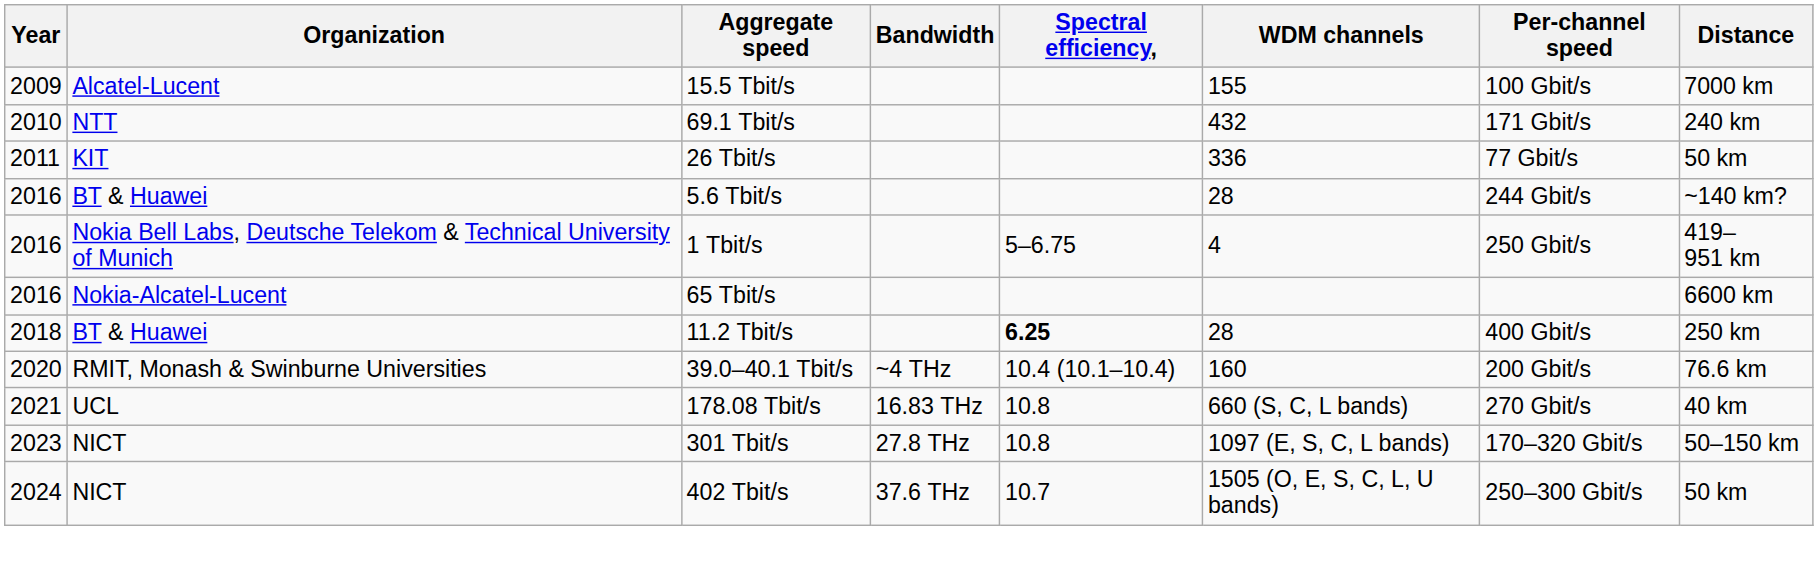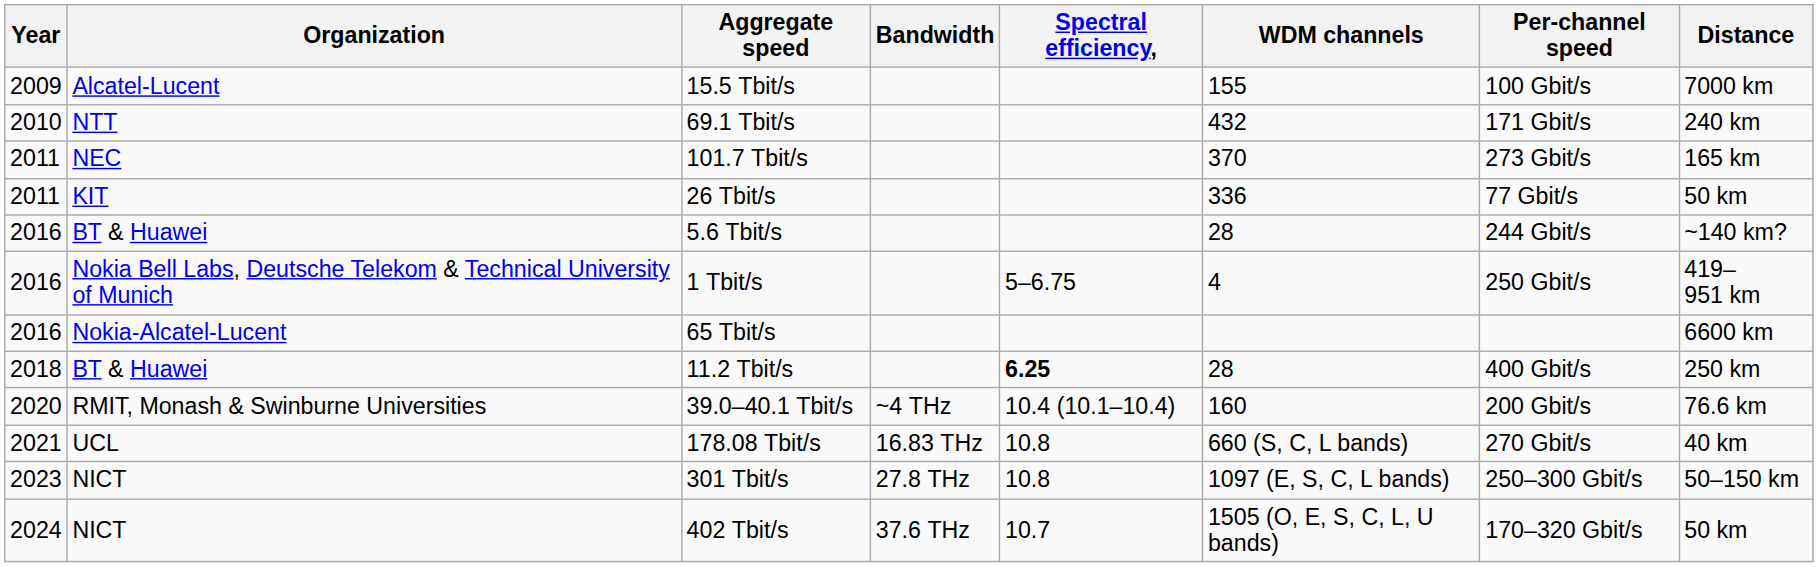+ row: 2011 | NEC | 101.7 Tbit/s | 370 | 273 Gbit/s | 165 km
301 Tbit/s | Per-channel speed: 170–320 Gbit/s -> 250–300 Gbit/s
402 Tbit/s | Per-channel speed: 250–300 Gbit/s -> 170–320 Gbit/s
